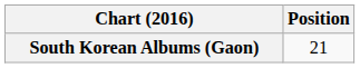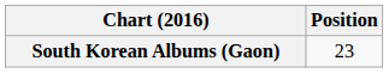South Korean Albums (Gaon) | Position: 21 -> 23
